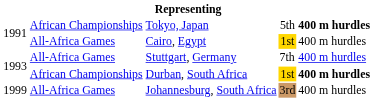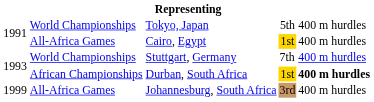Tokyo, Japan | column 2: African Championships -> World Championships
Tokyo, Japan | column 5: bold -> normal
Stuttgart, Germany | column 2: All-Africa Games -> World Championships
